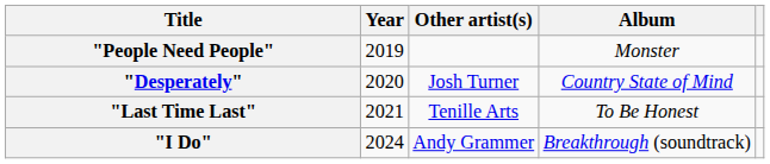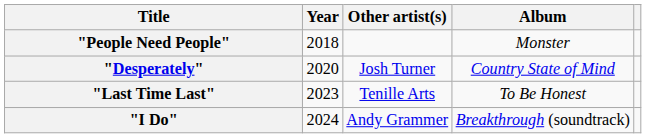"People Need People" | Year: 2019 -> 2018
"Last Time Last" | Year: 2021 -> 2023
